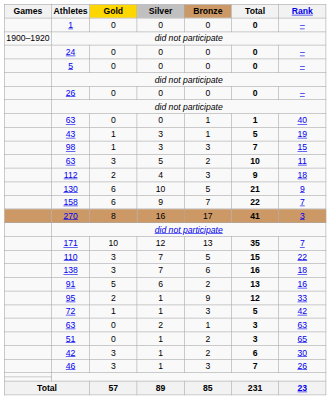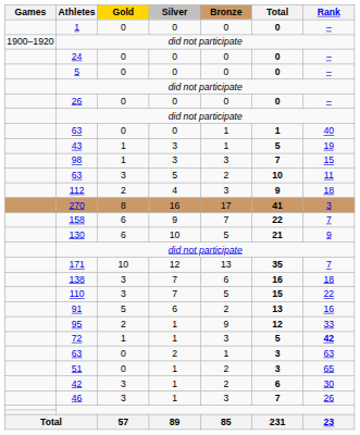rows swapped: 130 <-> 270
rows swapped: 138 <-> 110
72 | Rank: normal -> bold
